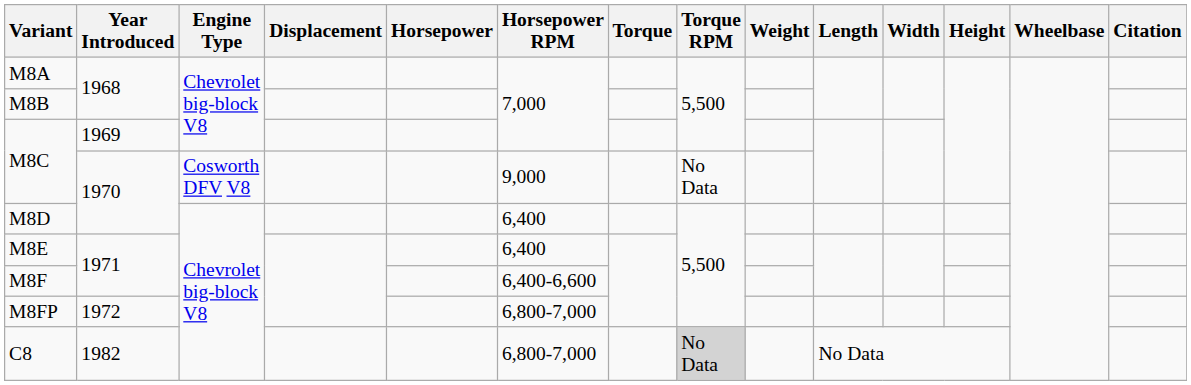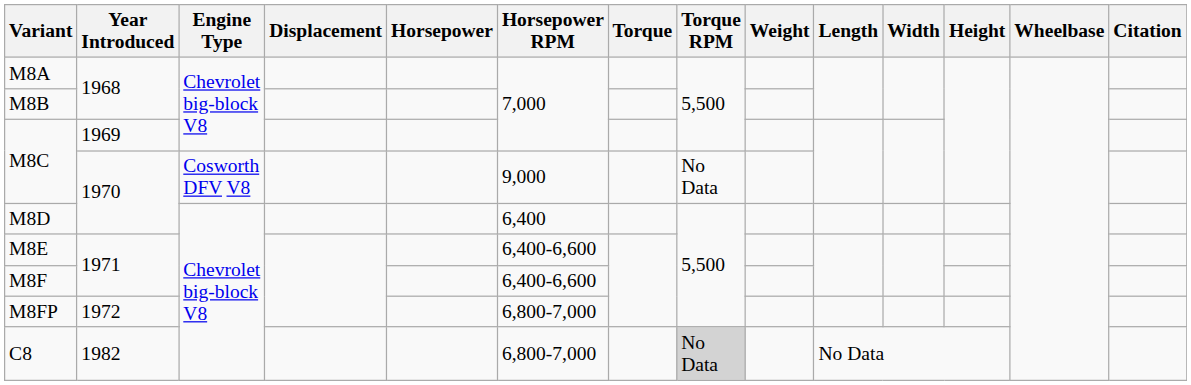M8E | Horsepower RPM: 6,400 -> 6,400-6,600
